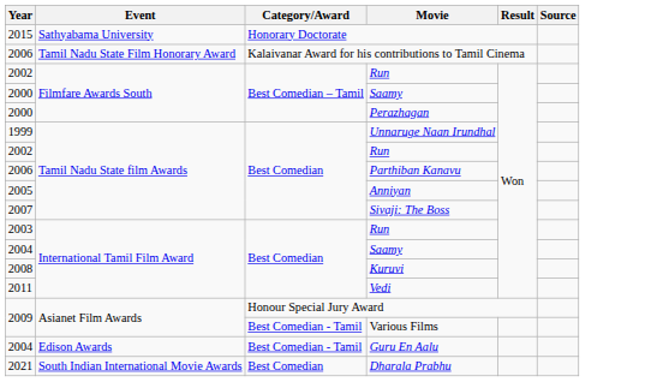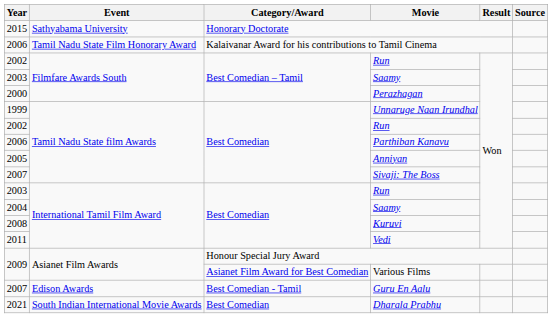Filmfare Awards South / Saamy | Year: 2000 -> 2003
Various Films | Category/Award: Best Comedian - Tamil -> Asianet Film Award for Best Comedian
Guru En Aalu | Year: 2004 -> 2007
